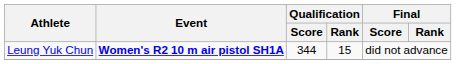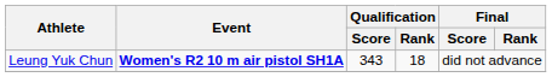Leung Yuk Chun | Qualification / Score: 344 -> 343
Leung Yuk Chun | Qualification / Rank: 15 -> 18
